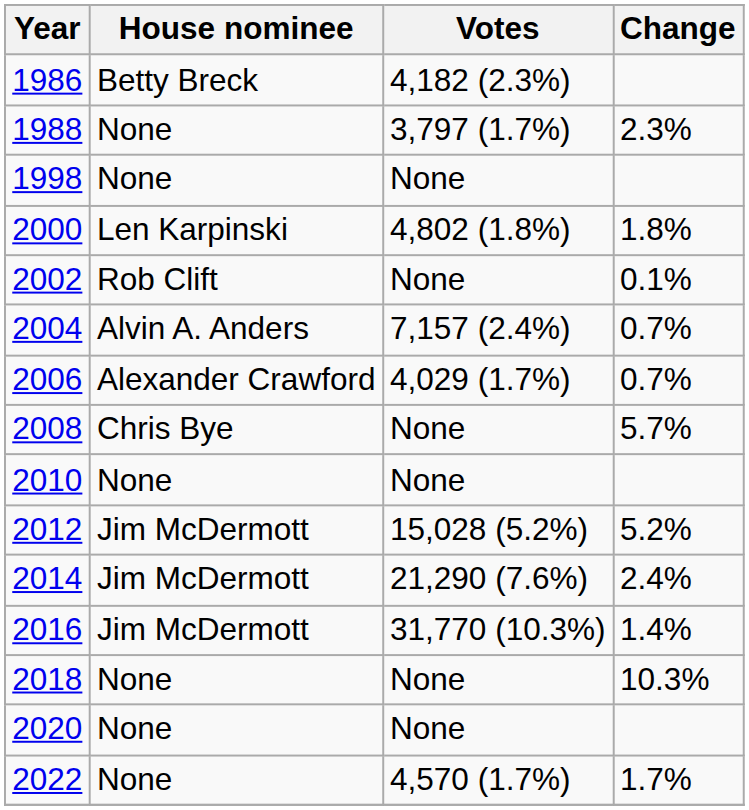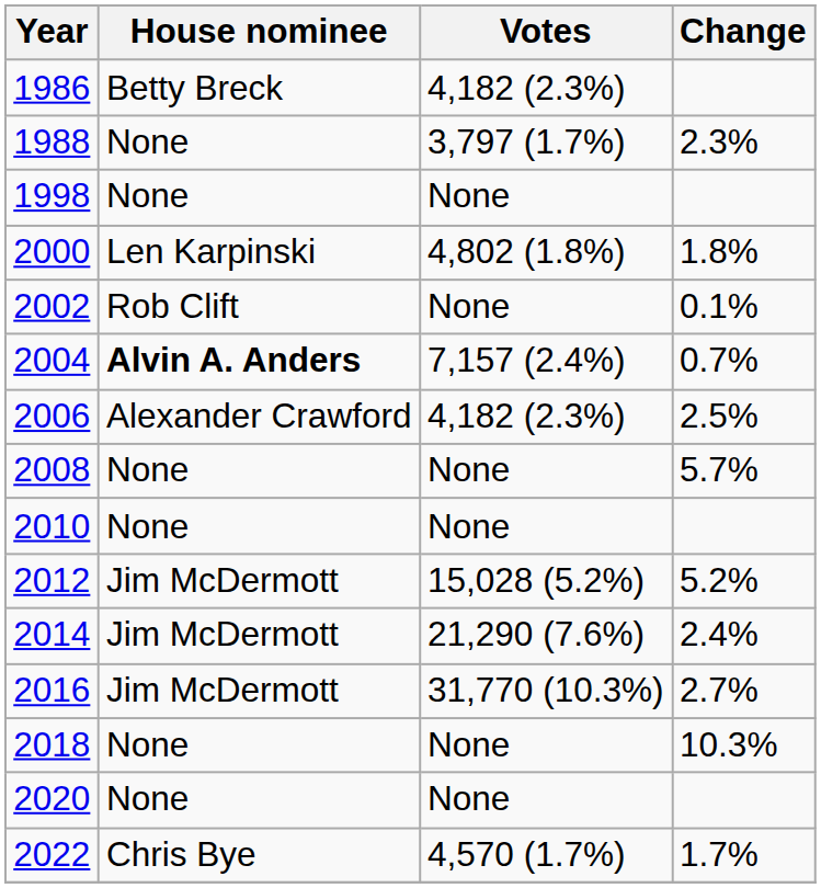2004 | House nominee: normal -> bold
2006 | Votes: 4,029 (1.7%) -> 4,182 (2.3%)
2006 | Change: 0.7% -> 2.5%
2008 | House nominee: Chris Bye -> None
2016 | Change: 1.4% -> 2.7%
2022 | House nominee: None -> Chris Bye
